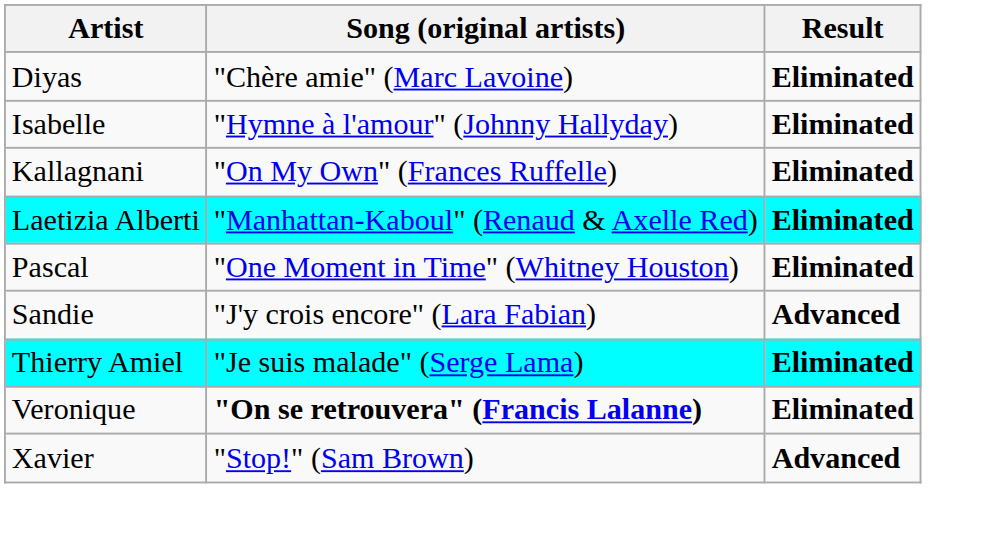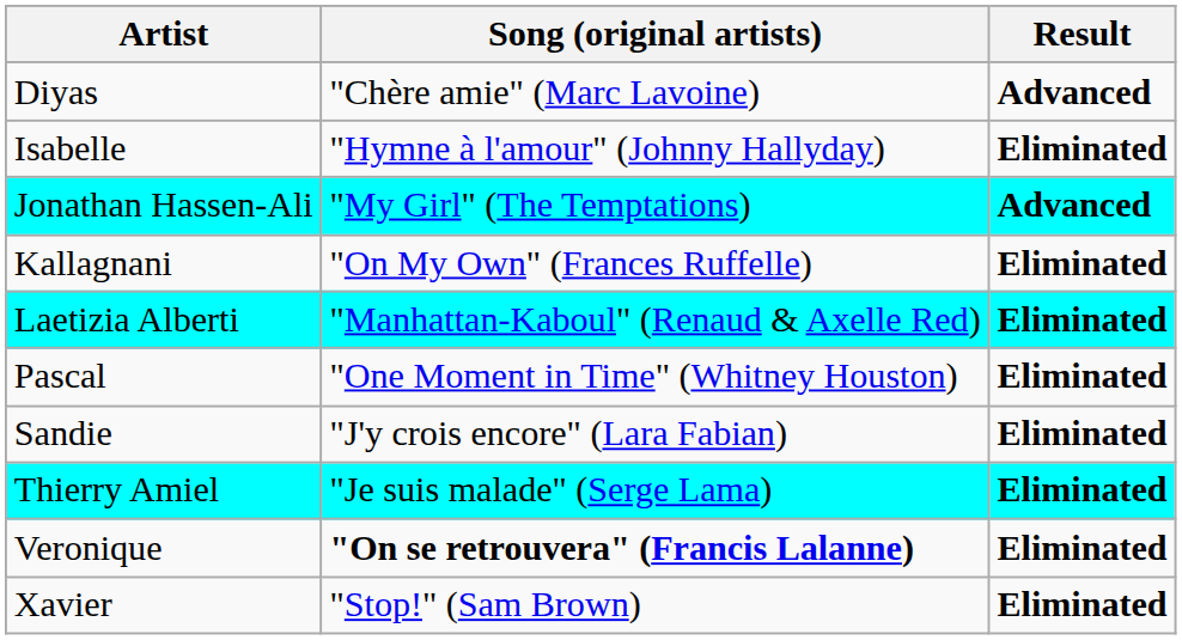Diyas | Result: Eliminated -> Advanced
+ row: Jonathan Hassen-Ali | "My Girl" (The Temptations) | Advanced
Sandie | Result: Advanced -> Eliminated
Xavier | Result: Advanced -> Eliminated
